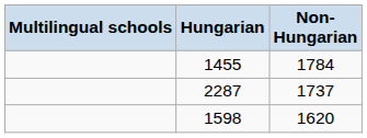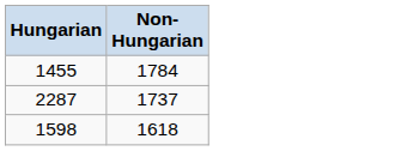- column: Multilingual schools
1598 | Non-Hungarian: 1620 -> 1618
